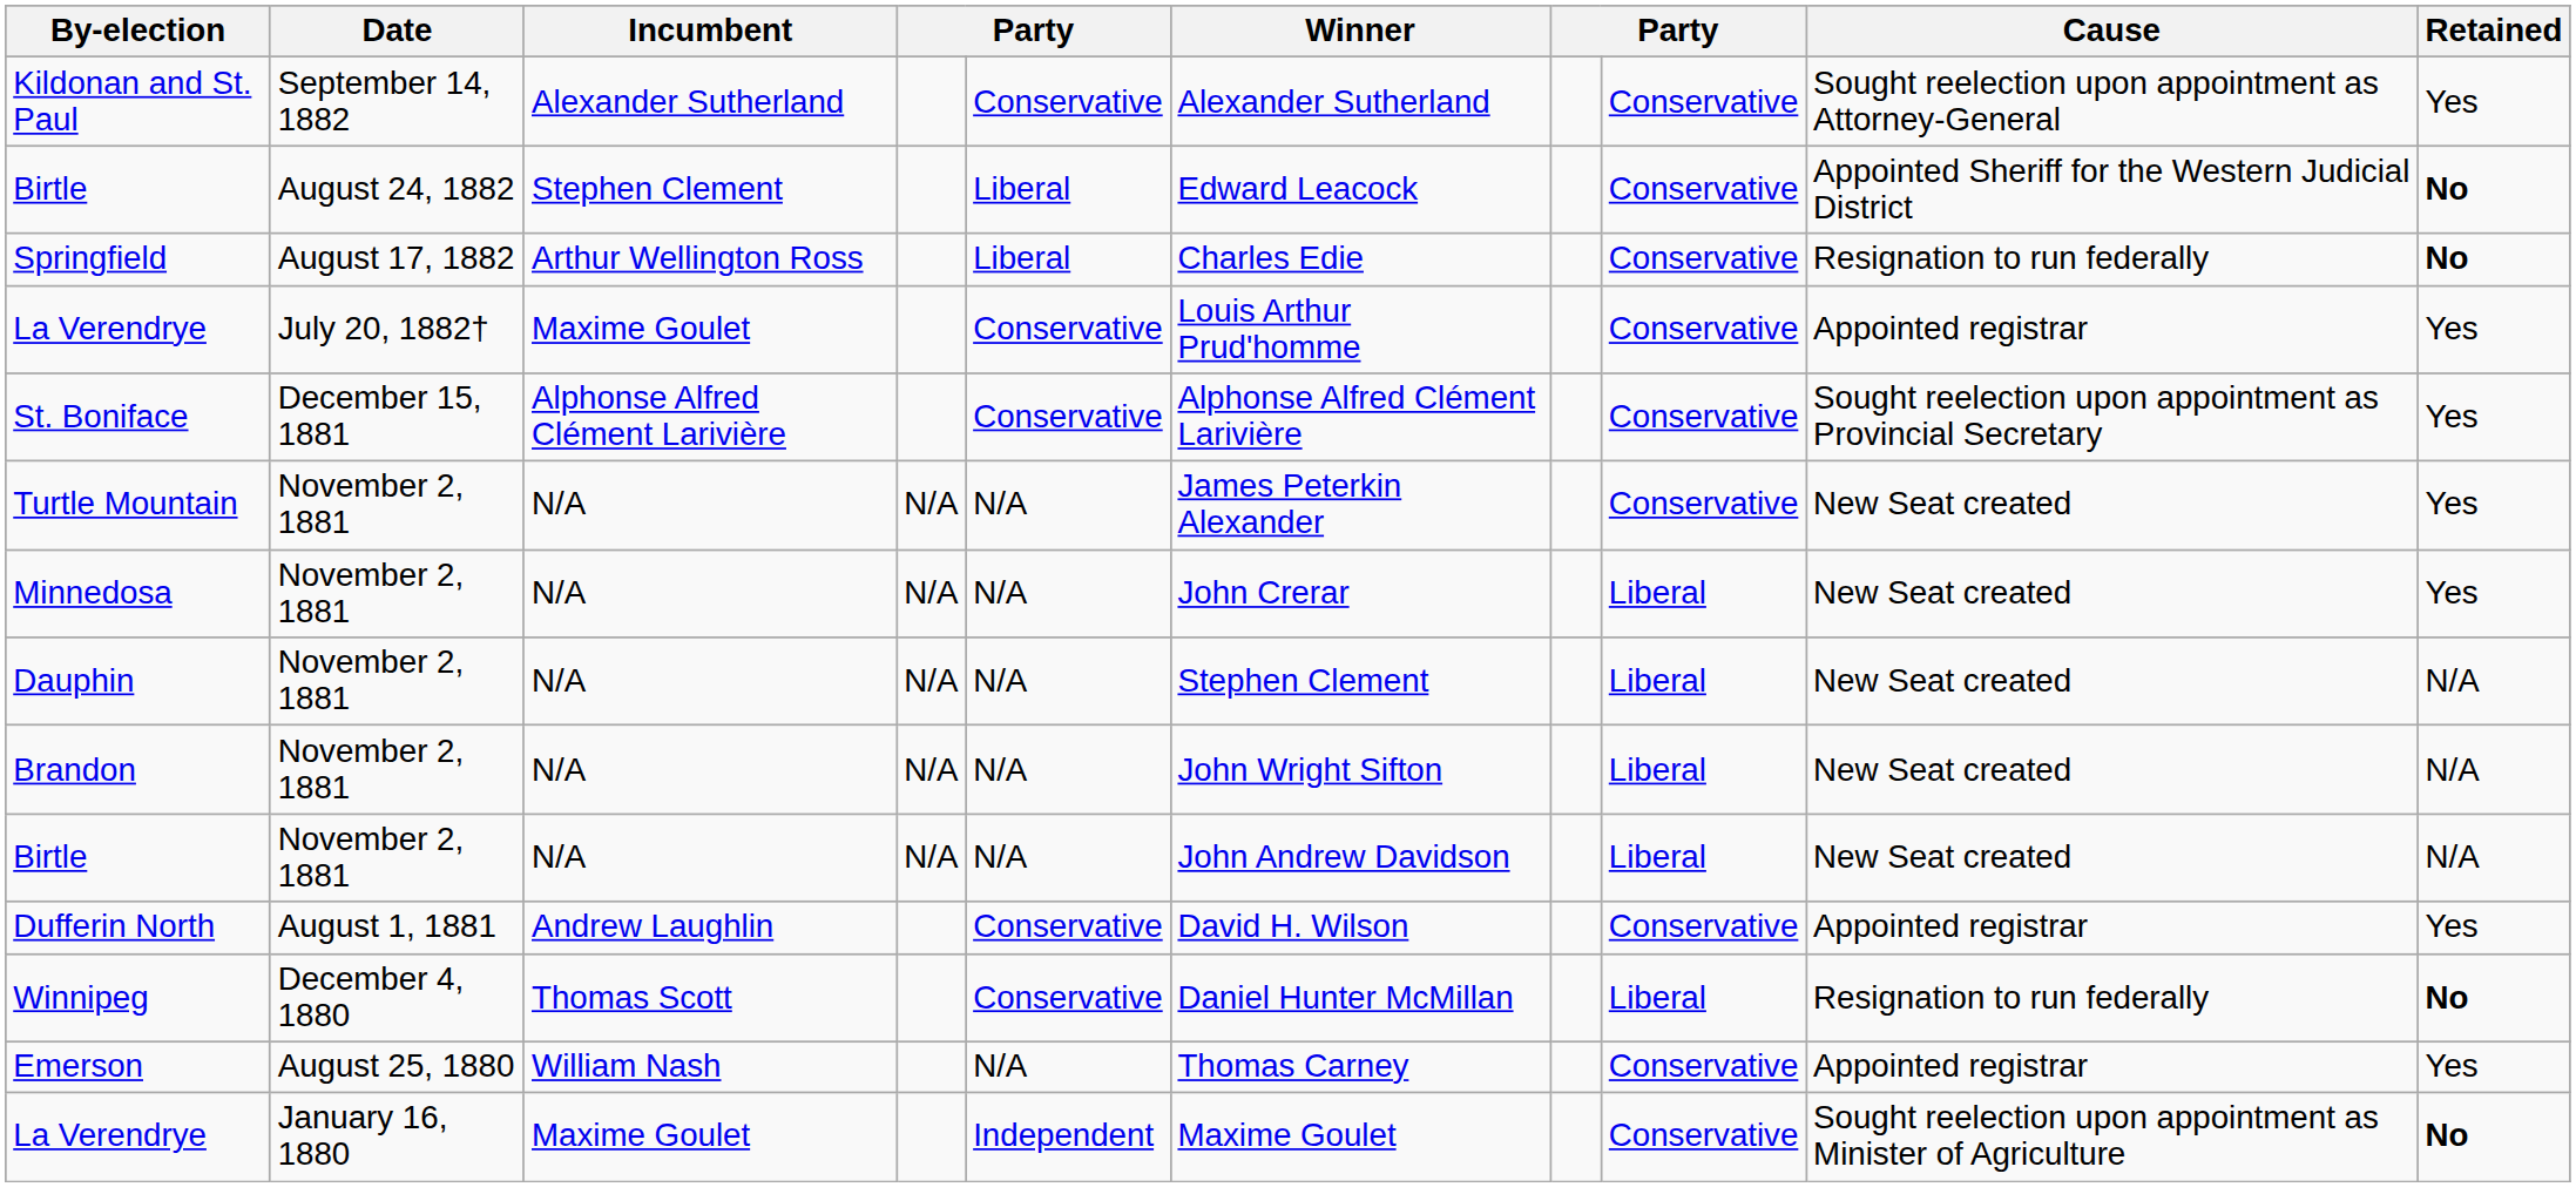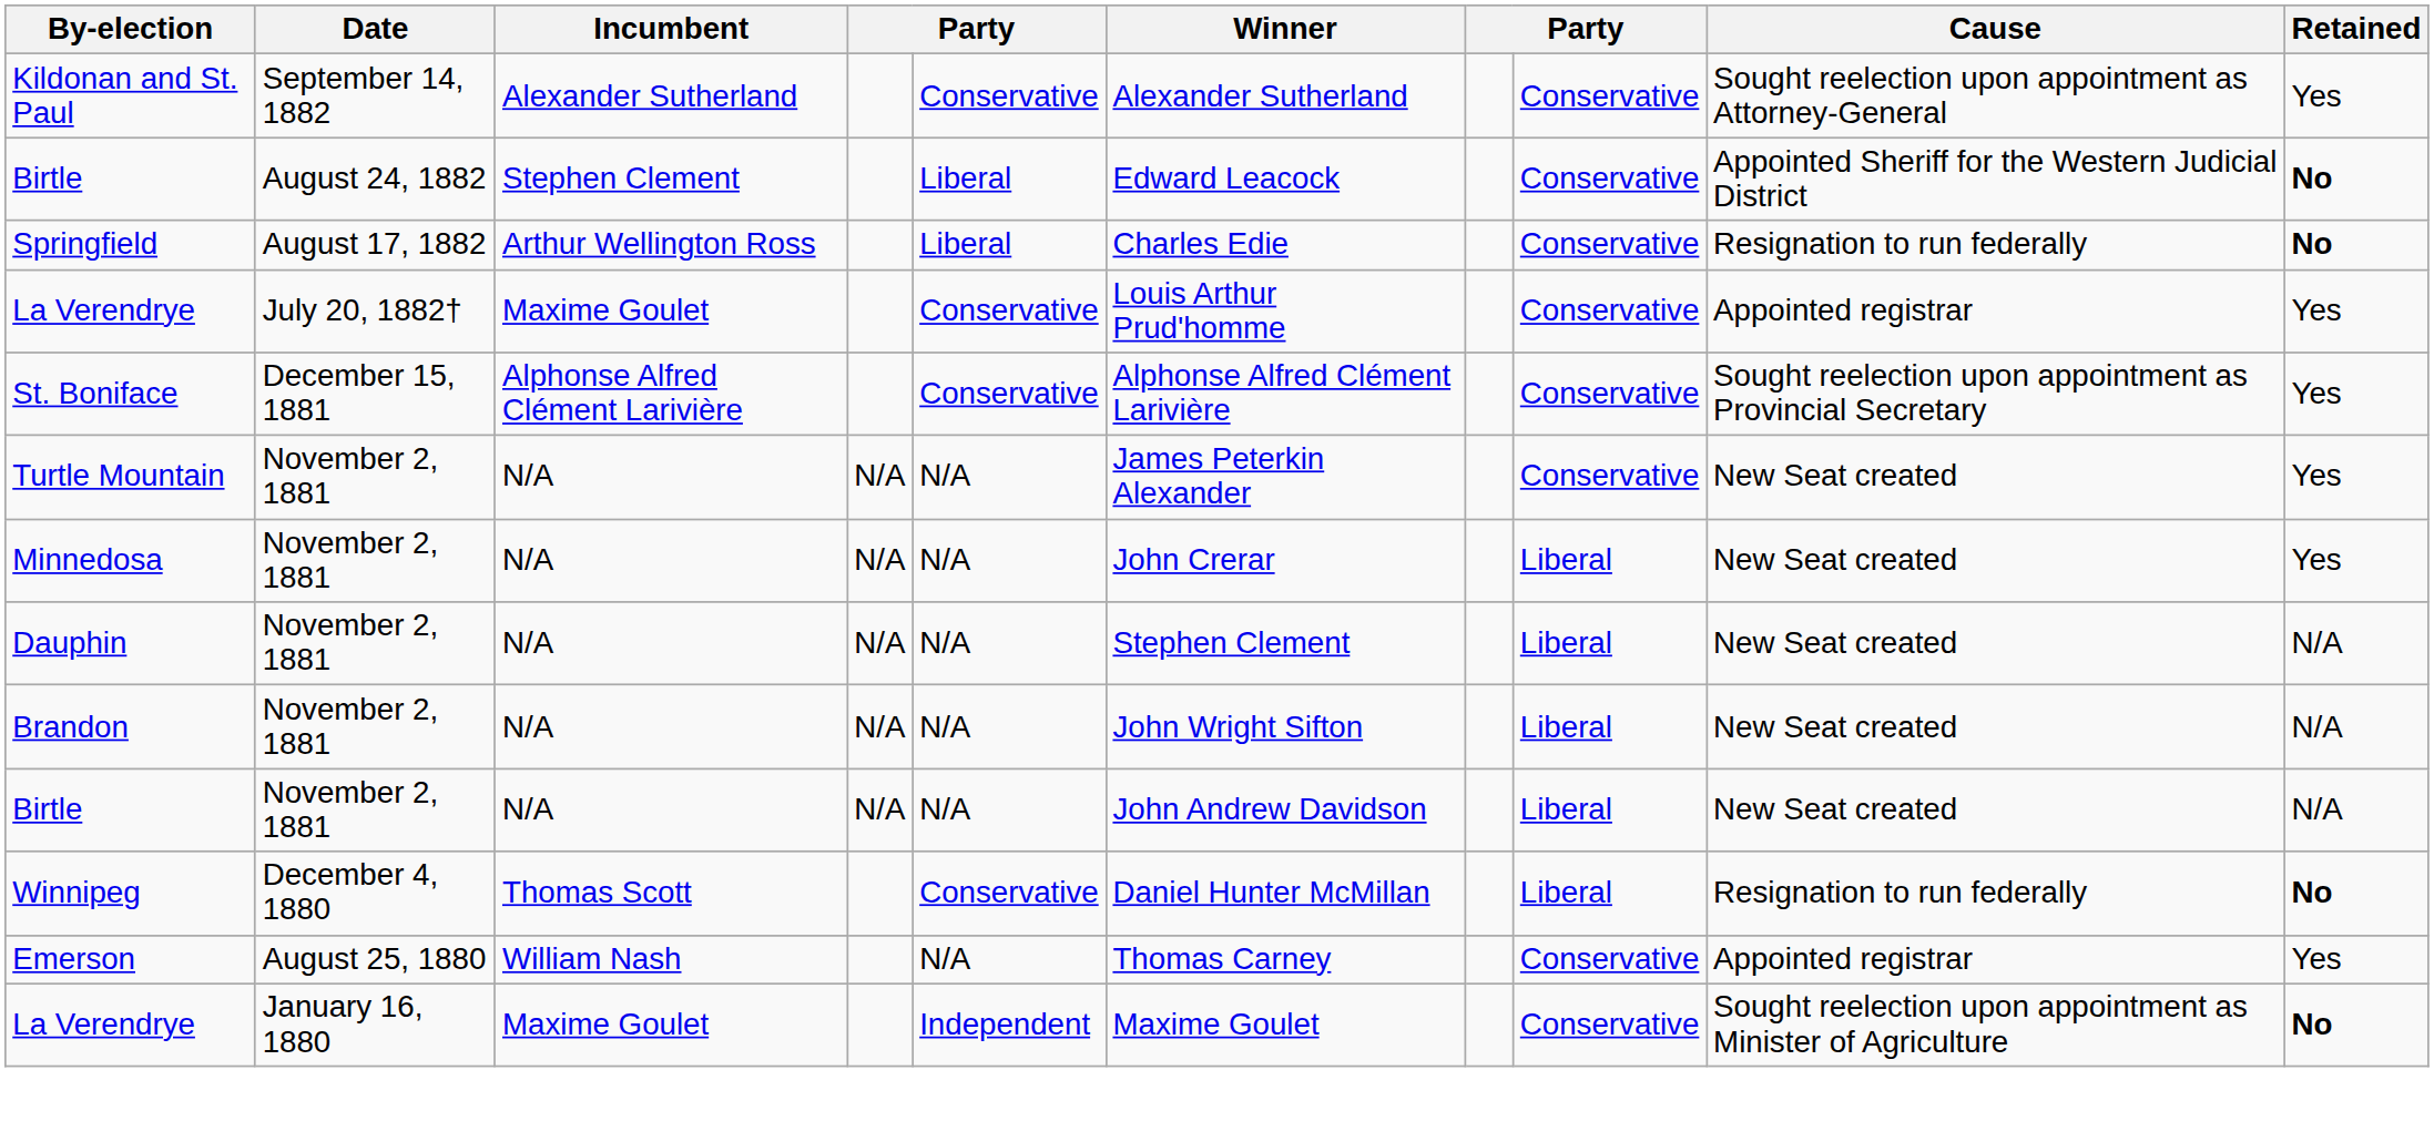- row: Dufferin North | August 1, 1881 | Andrew Laughlin | Conservative | David H. Wilson | Conservative | Appointed registrar | Yes
